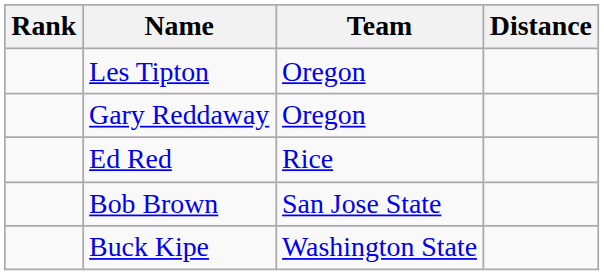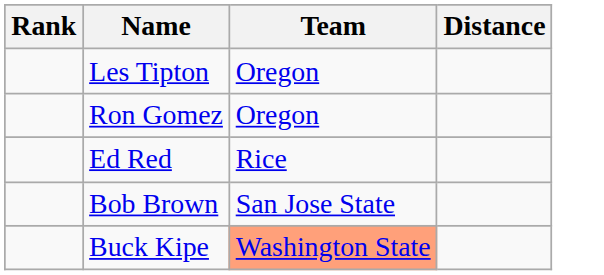- row: Gary Reddaway | Oregon
+ row: Ron Gomez | Oregon
Buck Kipe | Team: no background -> lightsalmon background
